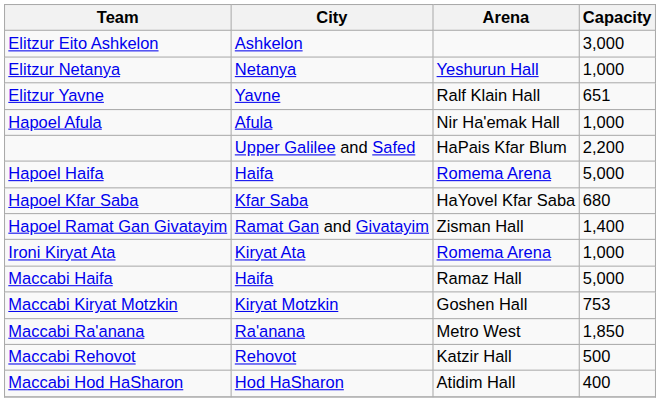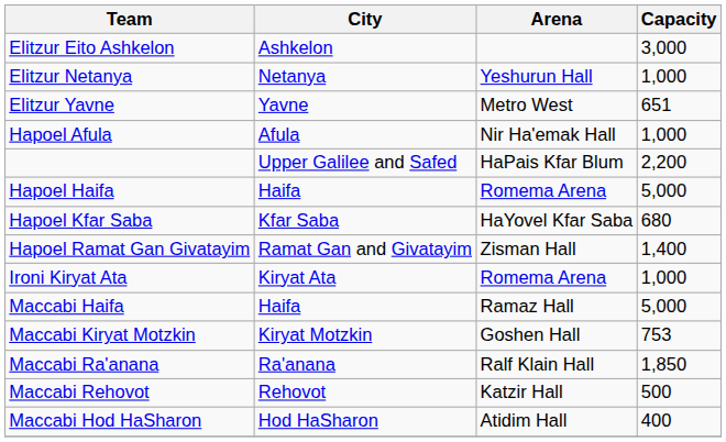Elitzur Yavne | Arena: Ralf Klain Hall -> Metro West
Maccabi Ra'anana | Arena: Metro West -> Ralf Klain Hall
